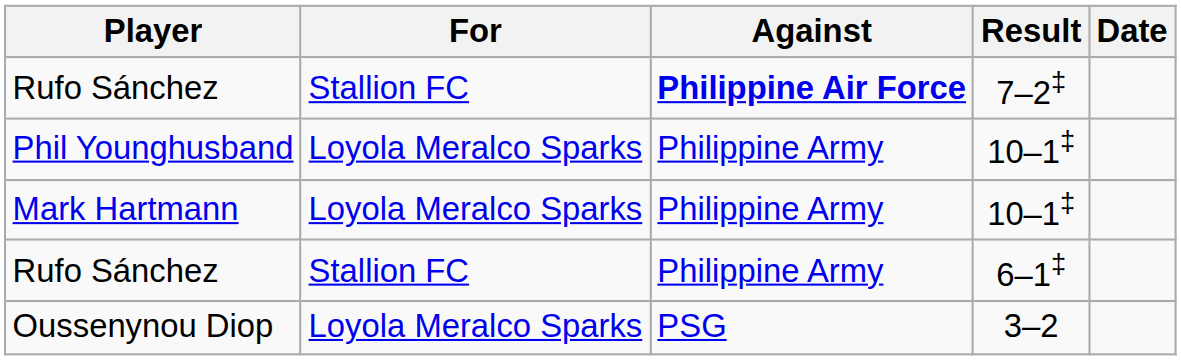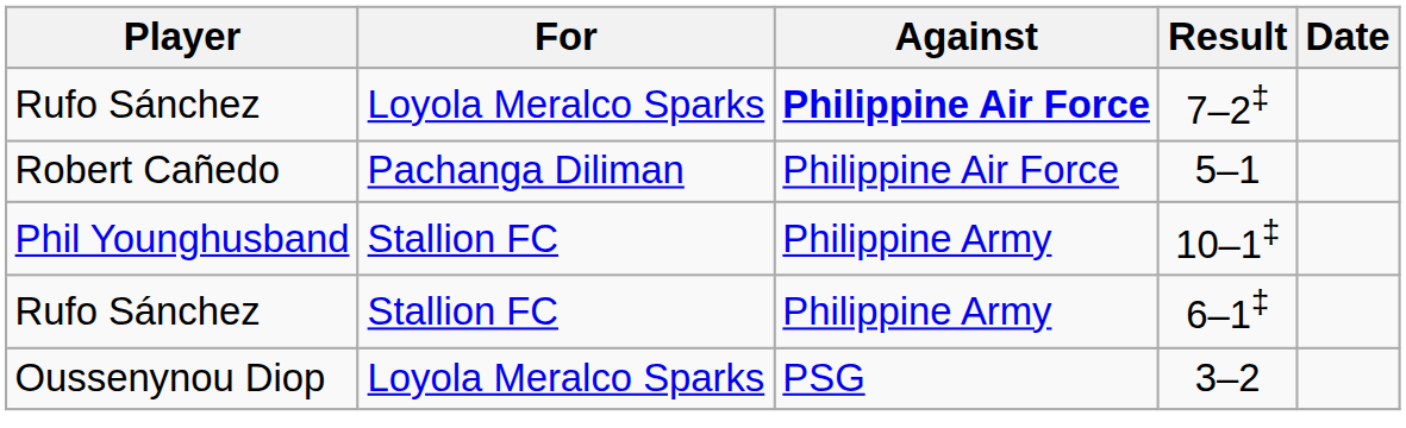Rufo Sánchez / 7–2‡ | For: Stallion FC -> Loyola Meralco Sparks
+ row: Robert Cañedo | Pachanga Diliman | Philippine Air Force | 5–1
Phil Younghusband | For: Loyola Meralco Sparks -> Stallion FC
- row: Mark Hartmann | Loyola Meralco Sparks | Philippine Army | 10–1‡
